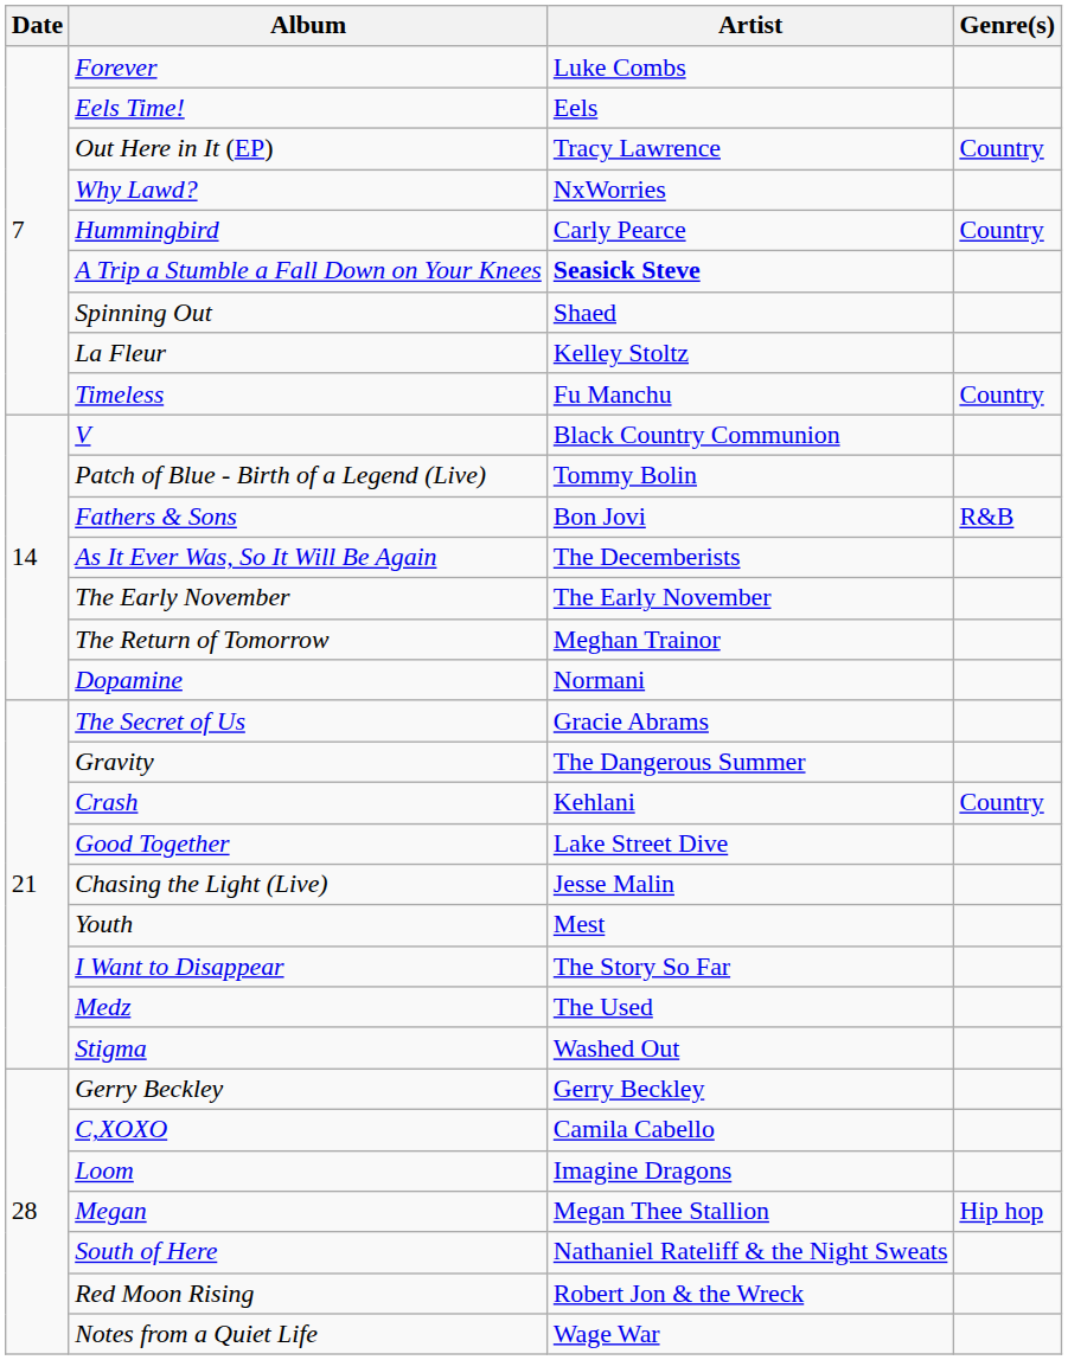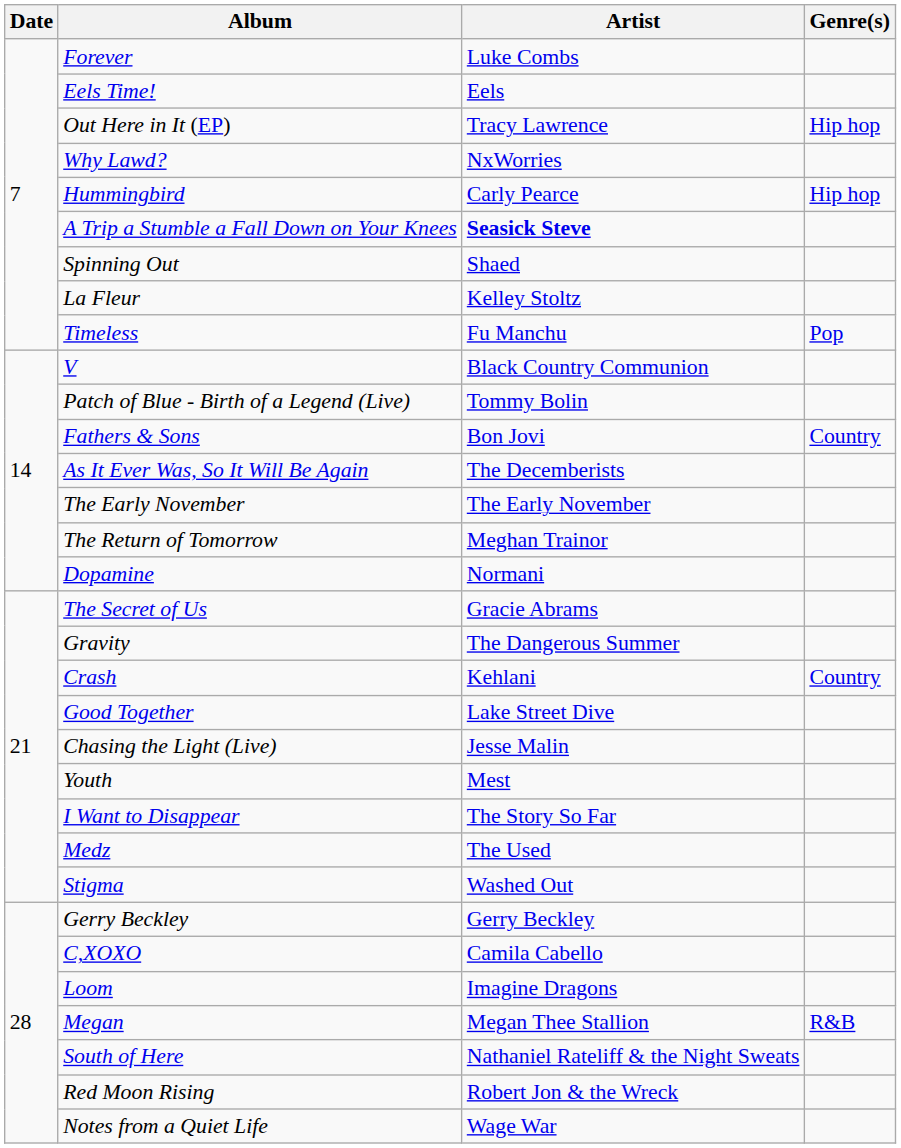Out Here in It (EP) | Genre(s): Country -> Hip hop
Hummingbird | Genre(s): Country -> Hip hop
Timeless | Genre(s): Country -> Pop
Fathers & Sons | Genre(s): R&B -> Country
Megan | Genre(s): Hip hop -> R&B
